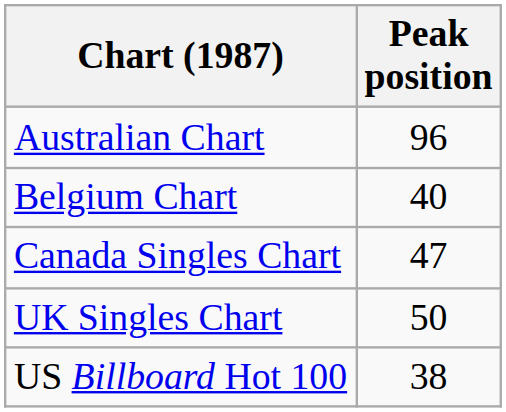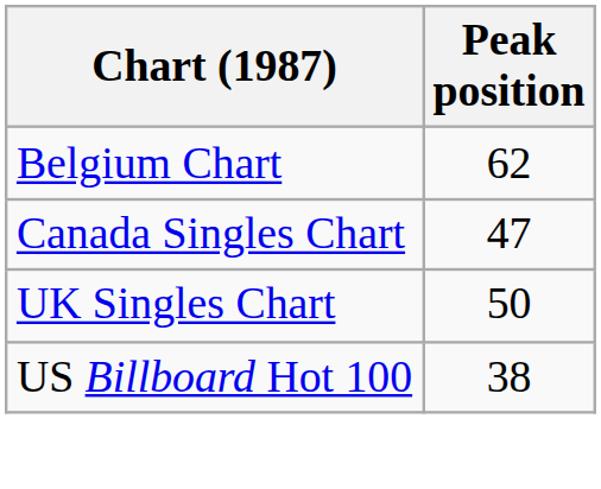- row: Australian Chart | 96
Belgium Chart | Peak position: 40 -> 62
